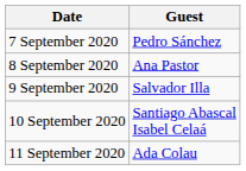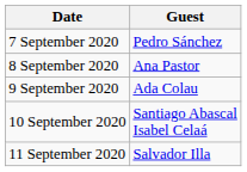9 September 2020 | Guest: Salvador Illa -> Ada Colau
11 September 2020 | Guest: Ada Colau -> Salvador Illa
